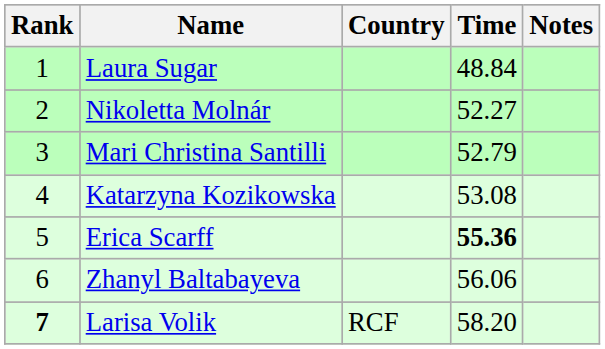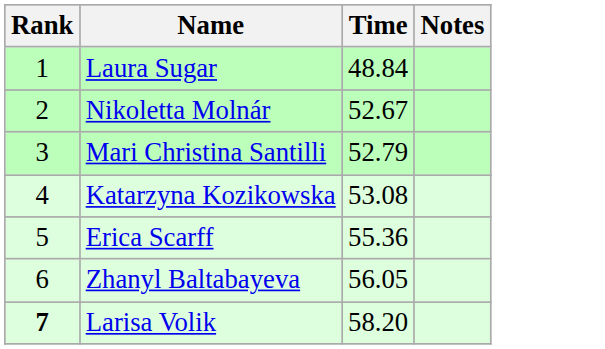- column: Country | RCF
Nikoletta Molnár | Time: 52.27 -> 52.67
Erica Scarff | Time: bold -> normal
Zhanyl Baltabayeva | Time: 56.06 -> 56.05
